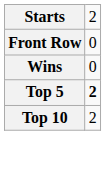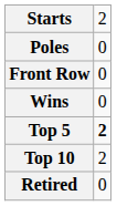+ row: Poles | 0
+ row: Retired | 0
